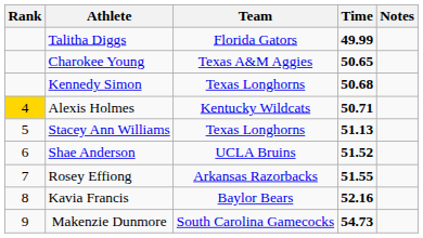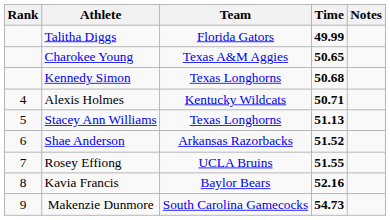Alexis Holmes | Rank: gold background -> no background
Shae Anderson | Team: UCLA Bruins -> Arkansas Razorbacks
Rosey Effiong | Team: Arkansas Razorbacks -> UCLA Bruins
